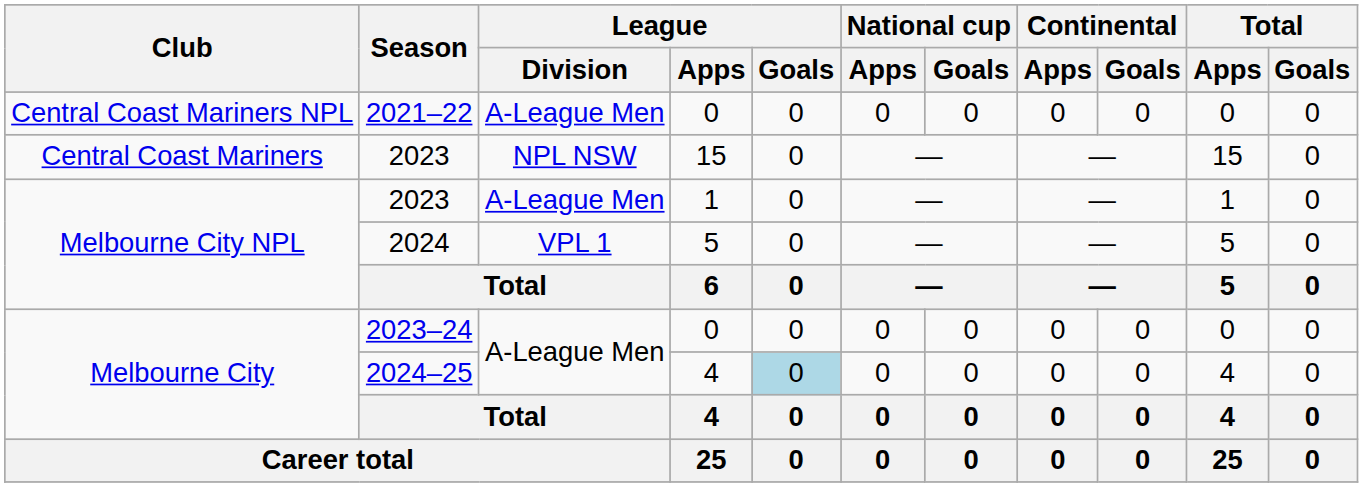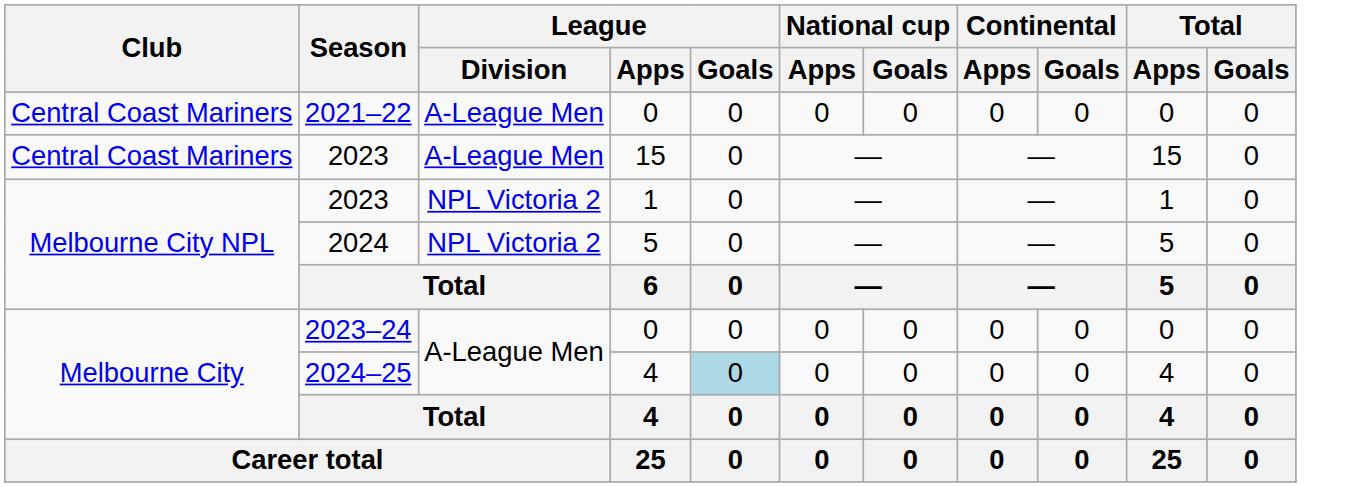2021–22 | Club: Central Coast Mariners NPL -> Central Coast Mariners
2023 / 15 | League / Division: NPL NSW -> A-League Men
2023 / 1 | League / Division: A-League Men -> NPL Victoria 2
2024 | League / Division: VPL 1 -> NPL Victoria 2
